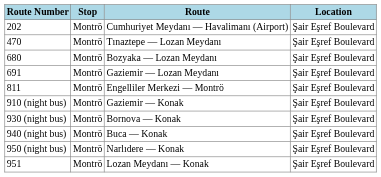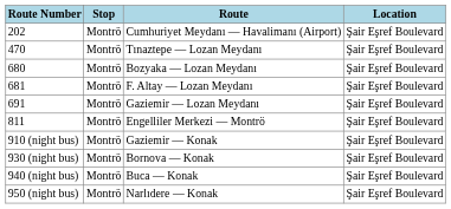+ row: 681 | Montrö | F. Altay — Lozan Meydanı | Şair Eşref Boulevard
- row: 951 | Montrö | Lozan Meydanı — Konak | Şair Eşref Boulevard
